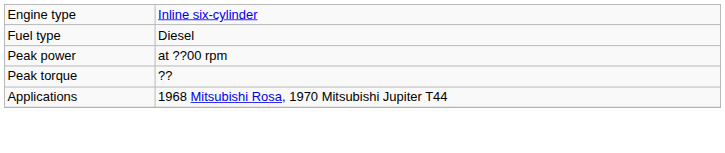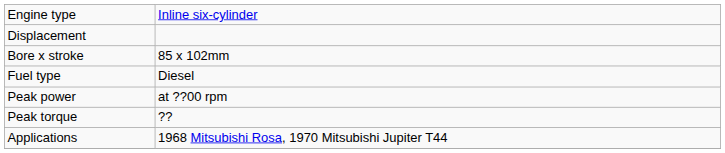+ row: Displacement
+ row: Bore x stroke | 85 x 102mm
